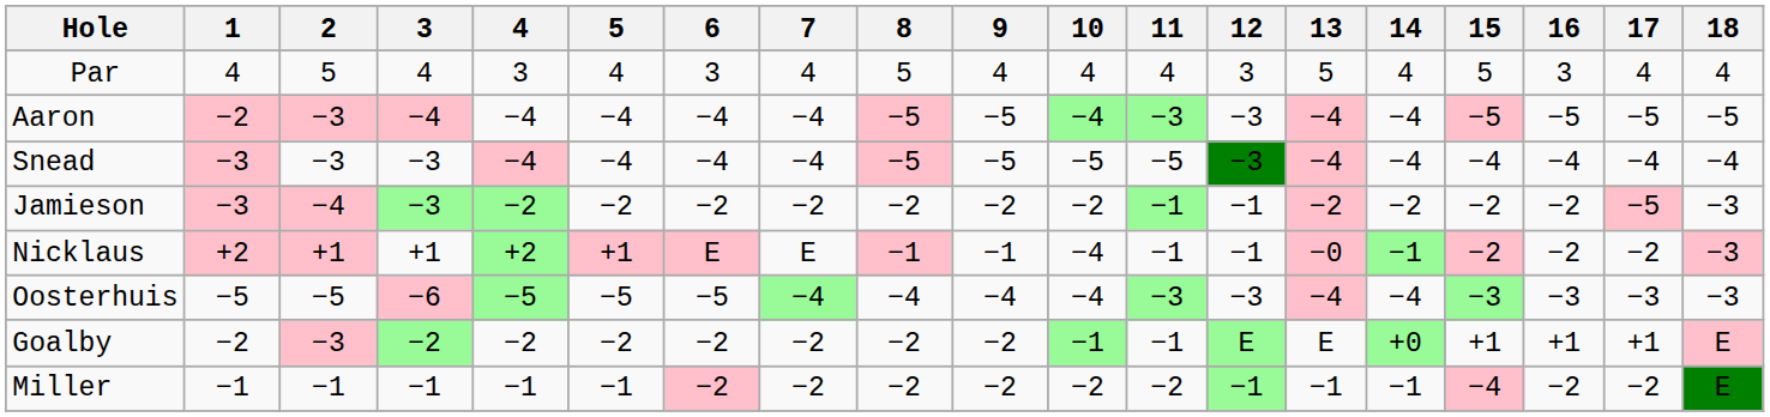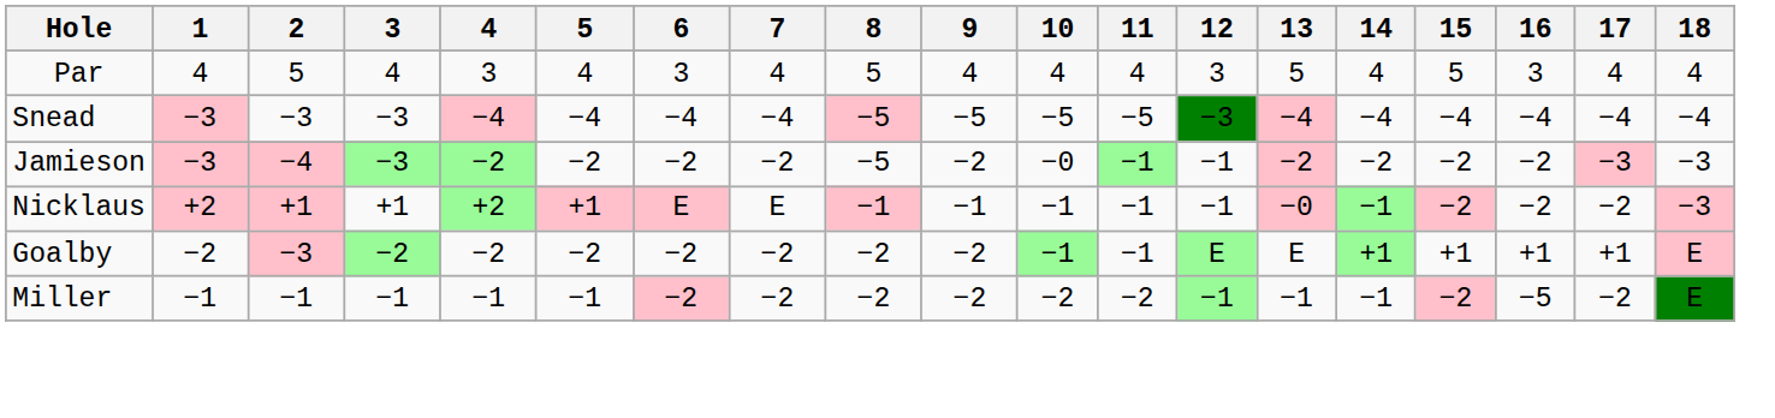- row: Aaron | −2 | −3 | −4 | −4 | −4 | −4 | −4 | −5 | −5 | −4 | −3 | −3 | −4 | −4 | −5 | −5 | −5 | −5
Jamieson | 8: −2 -> −5
Jamieson | 10: −2 -> −0
Jamieson | 17: −5 -> −3
Nicklaus | 10: −4 -> −1
- row: Oosterhuis | −5 | −5 | −6 | −5 | −5 | −5 | −4 | −4 | −4 | −4 | −3 | −3 | −4 | −4 | −3 | −3 | −3 | −3
Goalby | 14: +0 -> +1
Miller | 15: −4 -> −2
Miller | 16: −2 -> −5
